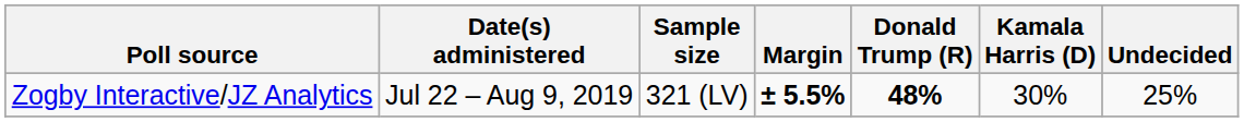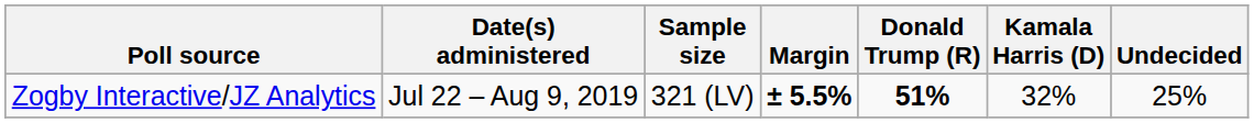Zogby Interactive/JZ Analytics | Donald Trump (R): 48% -> 51%
Zogby Interactive/JZ Analytics | Kamala Harris (D): 30% -> 32%
